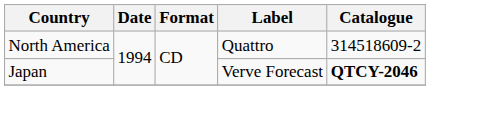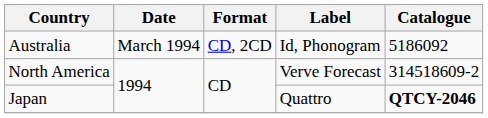+ row: Australia | March 1994 | CD, 2CD | Id, Phonogram | 5186092
North America | Label: Quattro -> Verve Forecast
Japan | Label: Verve Forecast -> Quattro
